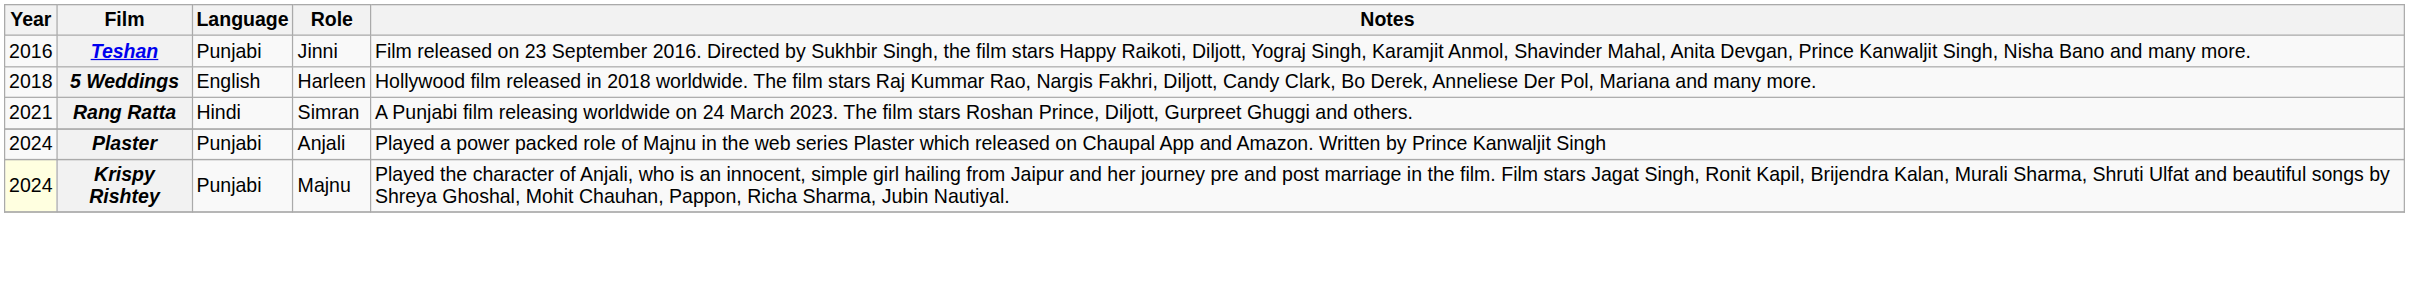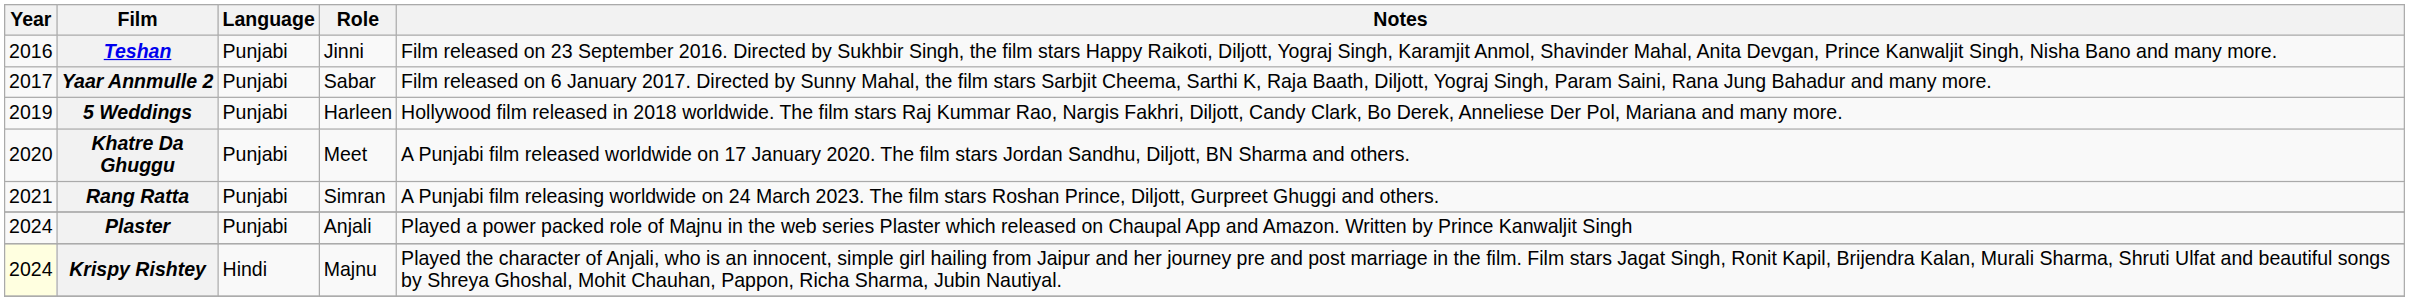+ row: 2017 | Yaar Annmulle 2 | Punjabi | Sabar | Film released on 6 January 2017. Directed by Sunny Mahal, the film stars Sarbjit Cheema, Sarthi K, Raja Baath, Diljott, Yograj Singh, Param Saini, Rana Jung Bahadur and many more.
5 Weddings | Year: 2018 -> 2019
5 Weddings | Language: English -> Punjabi
+ row: 2020 | Khatre Da Ghuggu | Punjabi | Meet | A Punjabi film released worldwide on 17 January 2020. The film stars Jordan Sandhu, Diljott, BN Sharma and others.
Rang Ratta | Language: Hindi -> Punjabi
Krispy Rishtey | Language: Punjabi -> Hindi
